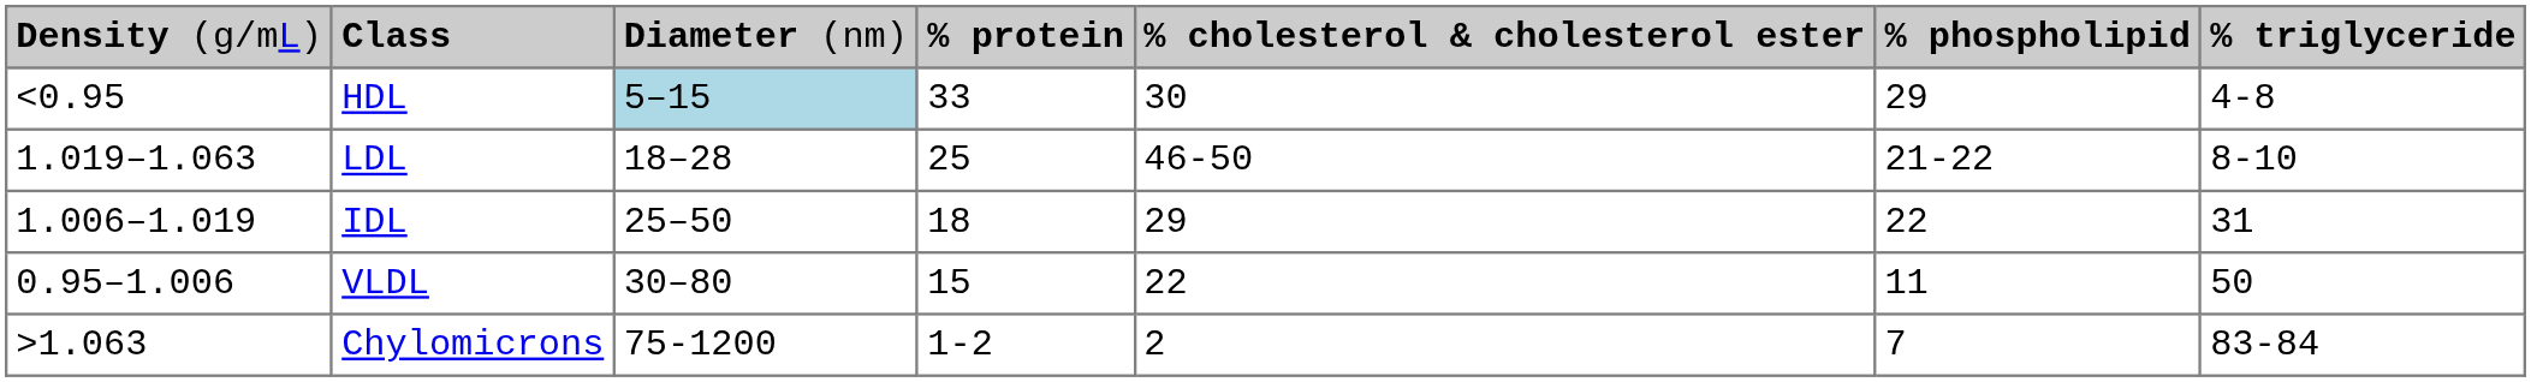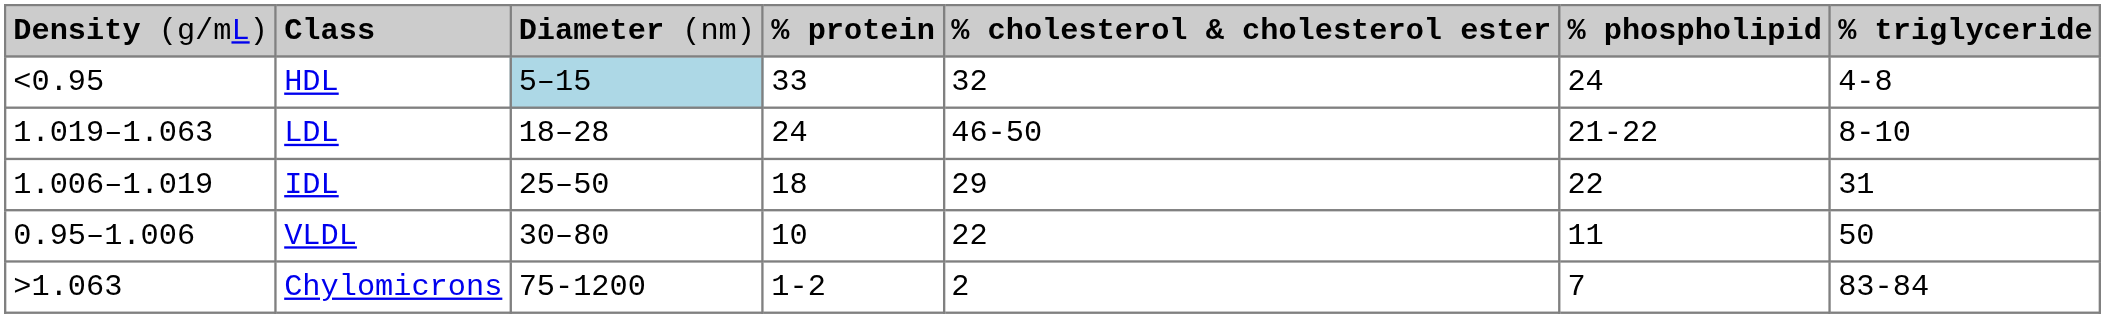HDL | column 5: 30 -> 32
HDL | column 6: 29 -> 24
LDL | column 4: 25 -> 24
VLDL | column 4: 15 -> 10
